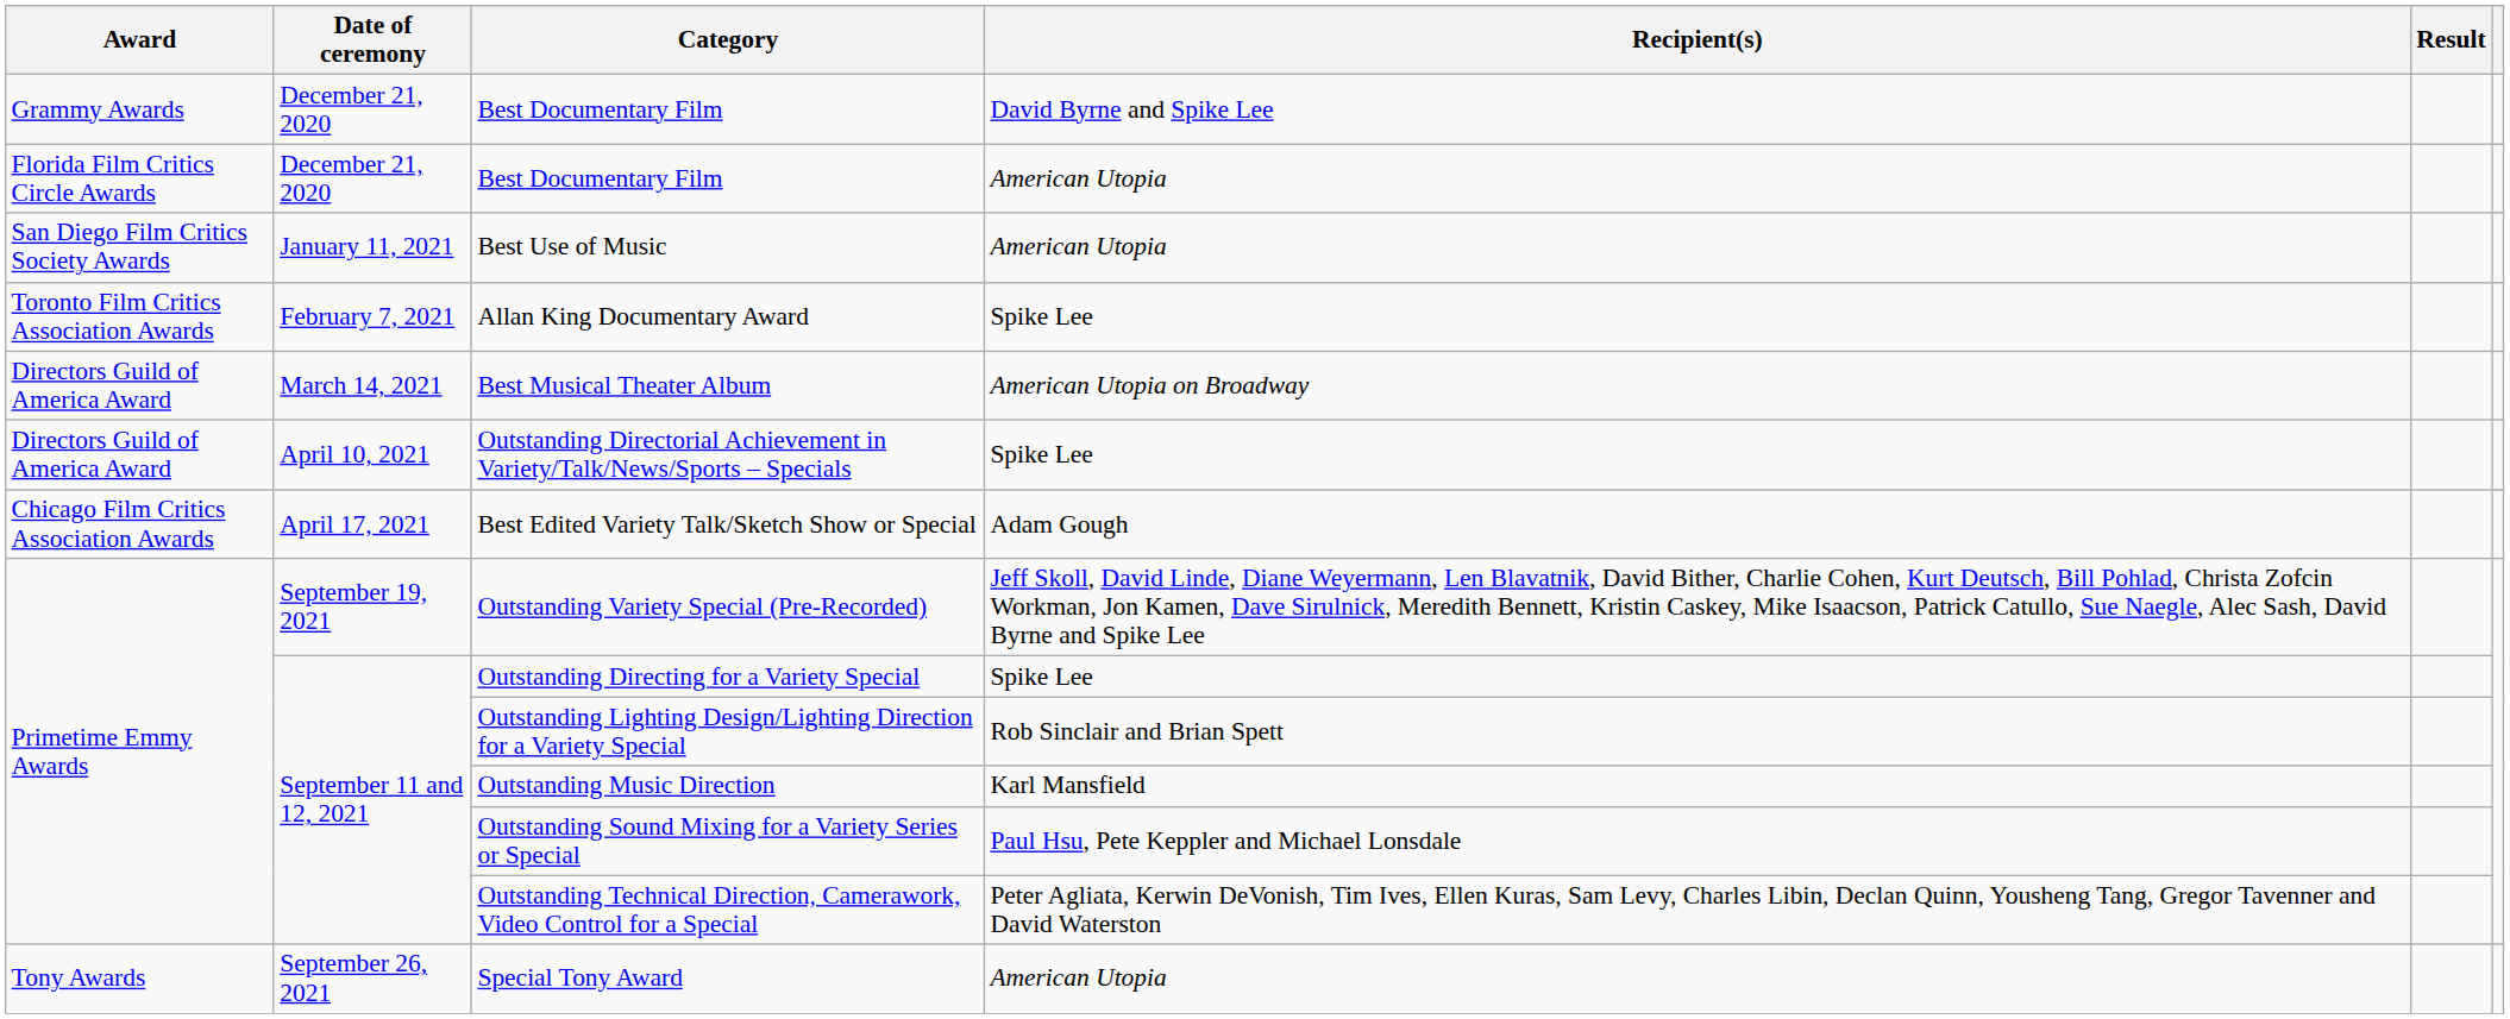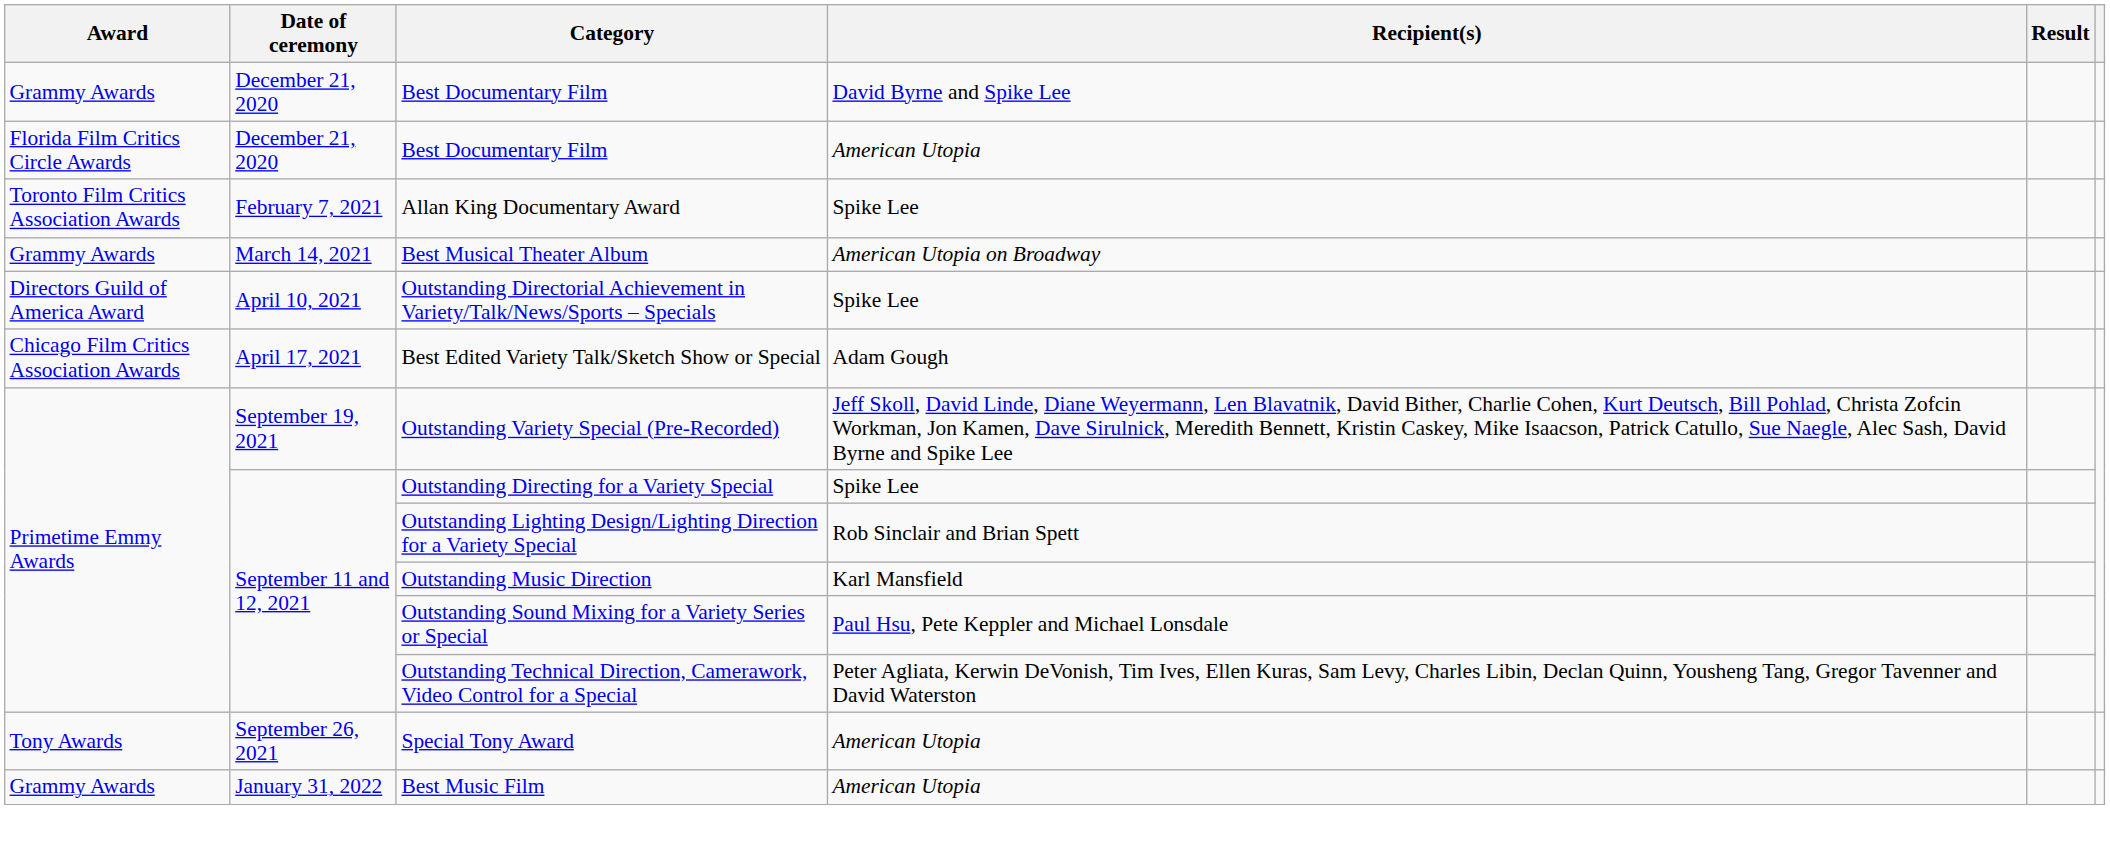- row: San Diego Film Critics Society Awards | January 11, 2021 | Best Use of Music | American Utopia
Best Musical Theater Album | Award: Directors Guild of America Award -> Grammy Awards
+ row: Grammy Awards | January 31, 2022 | Best Music Film | American Utopia
